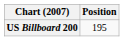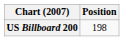US Billboard 200 | Position: 195 -> 198
